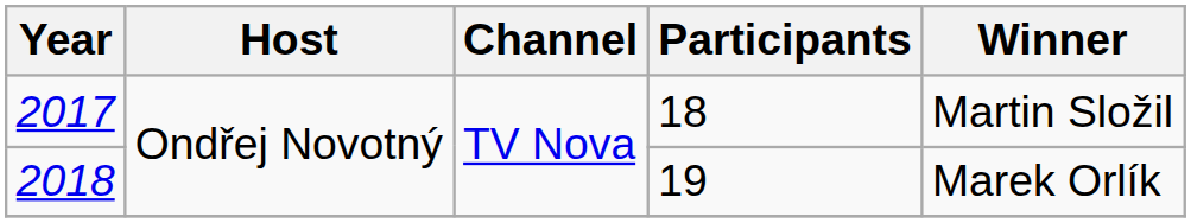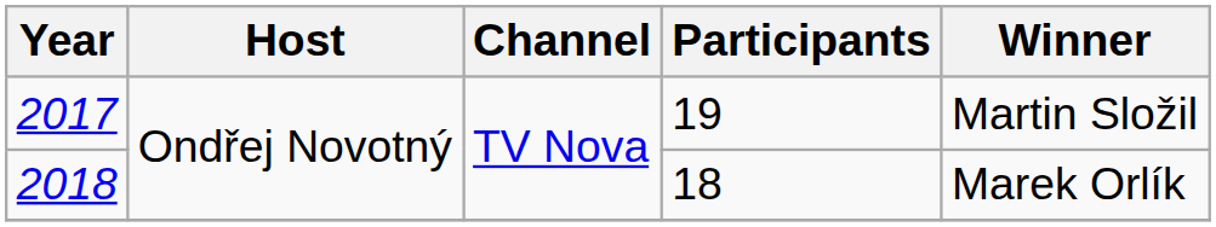2017 | Participants: 18 -> 19
2018 | Participants: 19 -> 18
